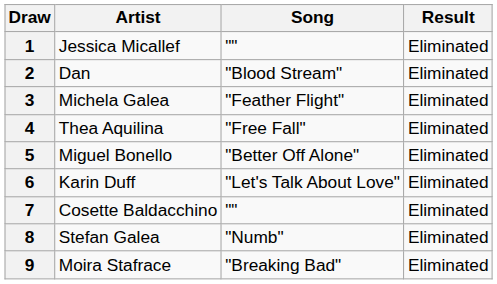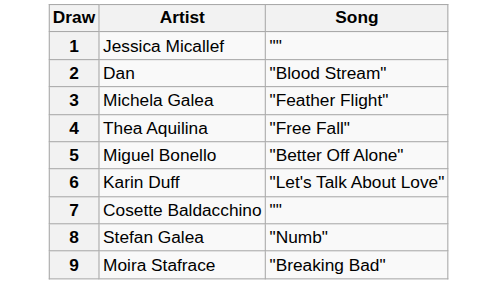- column: Result | Eliminated | Eliminated | Eliminated | Eliminated | Eliminated | Eliminated | Eliminated | Eliminated | Eliminated
